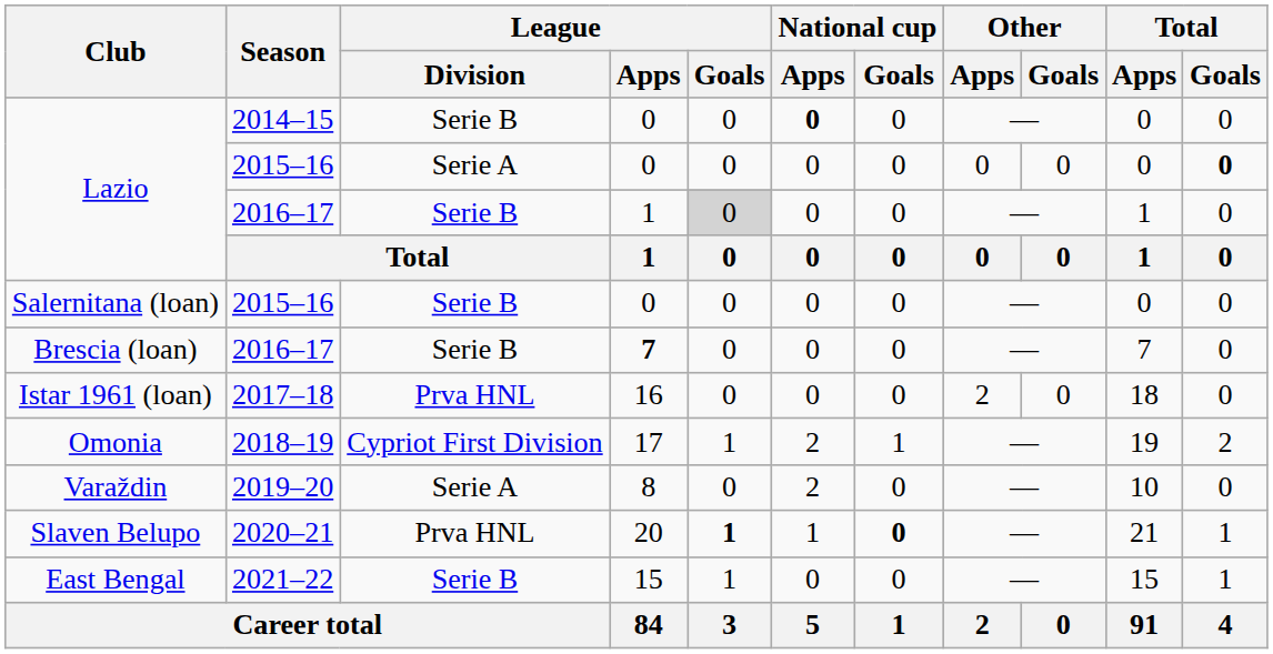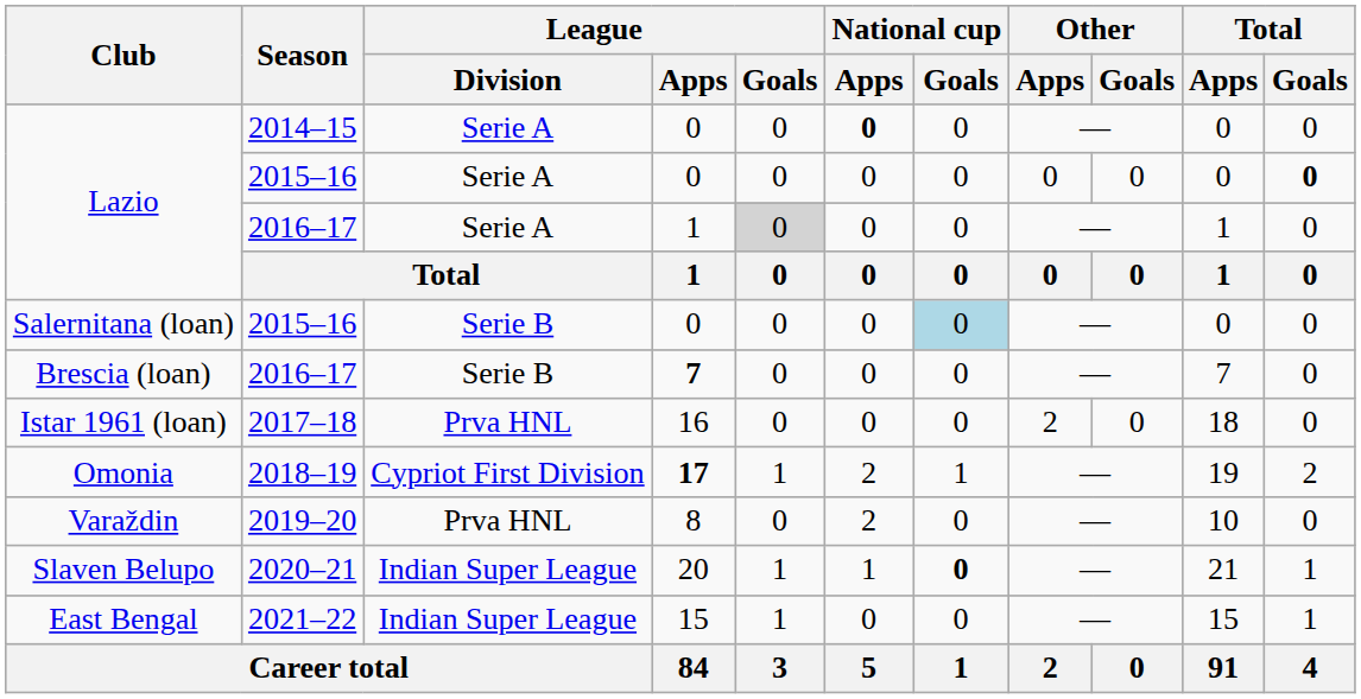Lazio / 2014–15 | League / Division: Serie B -> Serie A
Lazio / 2016–17 | League / Division: Serie B -> Serie A
Salernitana (loan) | National cup / Goals: no background -> lightblue background
Omonia | League / Apps: normal -> bold
Varaždin | League / Division: Serie A -> Prva HNL
Slaven Belupo | League / Division: Prva HNL -> Indian Super League
Slaven Belupo | League / Goals: bold -> normal
East Bengal | League / Division: Serie B -> Indian Super League
